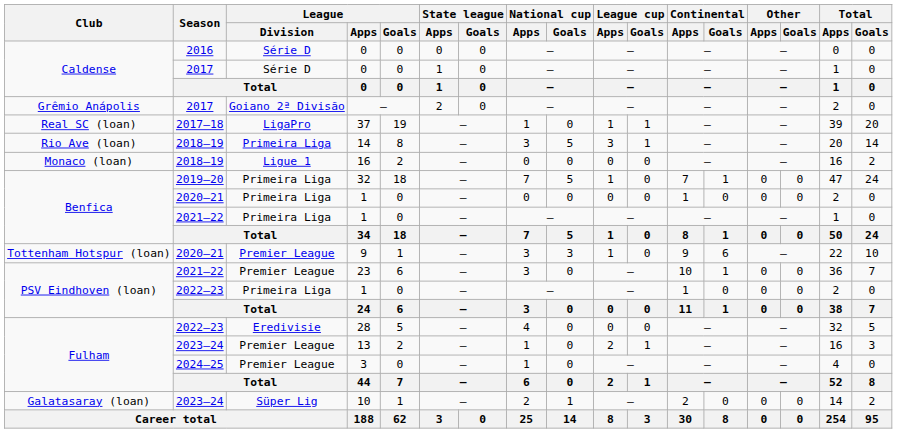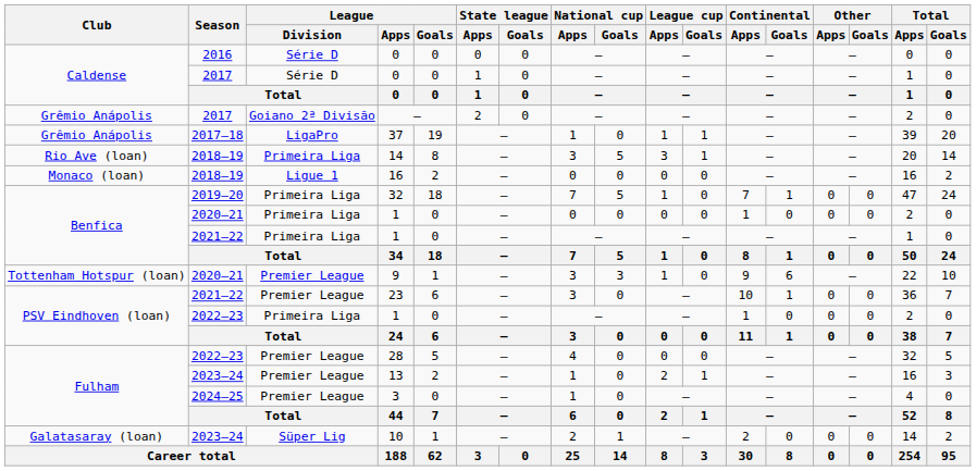37 | Club: Real SC (loan) -> Grêmio Anápolis
28 | League / Division: Eredivisie -> Premier League
